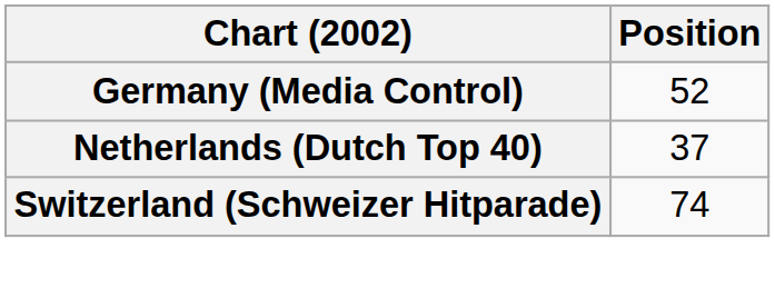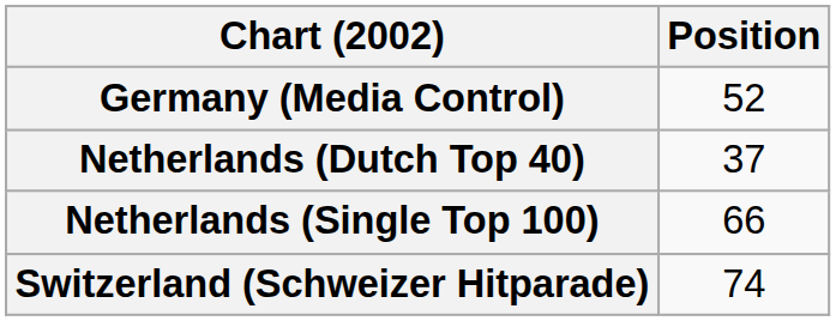+ row: Netherlands (Single Top 100) | 66
